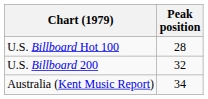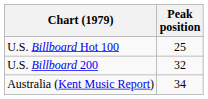U.S. Billboard Hot 100 | Peak position: 28 -> 25
